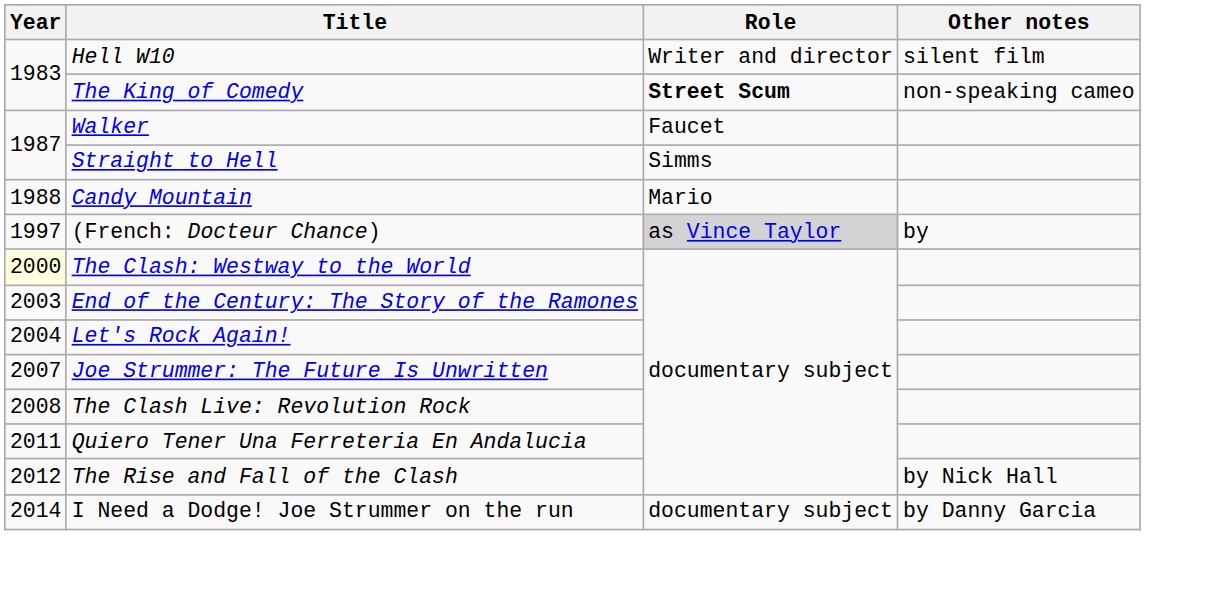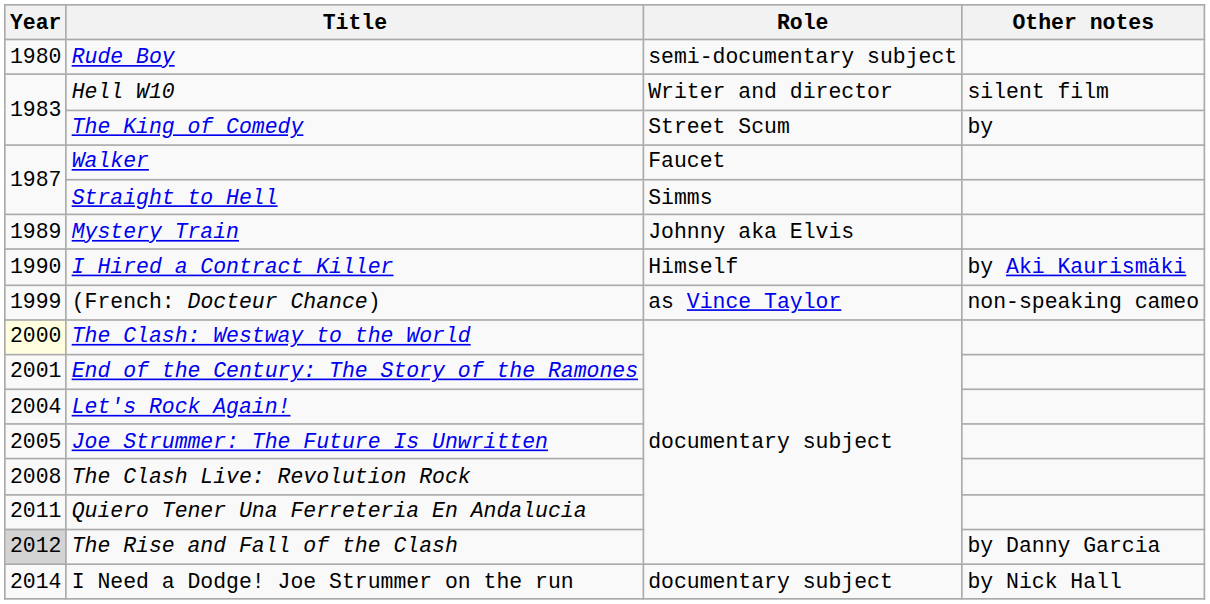+ row: 1980 | Rude Boy | semi-documentary subject
The King of Comedy | Role: bold -> normal
The King of Comedy | Other notes: non-speaking cameo -> by
- row: 1988 | Candy Mountain | Mario
+ row: 1989 | Mystery Train | Johnny aka Elvis
+ row: 1990 | I Hired a Contract Killer | Himself | by Aki Kaurismäki
(French: Docteur Chance) | Year: 1997 -> 1999
(French: Docteur Chance) | Role: lightgrey background -> no background
(French: Docteur Chance) | Other notes: by -> non-speaking cameo
End of the Century: The Story of the Ramones | Year: 2003 -> 2001
Joe Strummer: The Future Is Unwritten | Year: 2007 -> 2005
The Rise and Fall of the Clash | Year: no background -> lightgrey background
The Rise and Fall of the Clash | Other notes: by Nick Hall -> by Danny Garcia
I Need a Dodge! Joe Strummer on the run | Other notes: by Danny Garcia -> by Nick Hall
